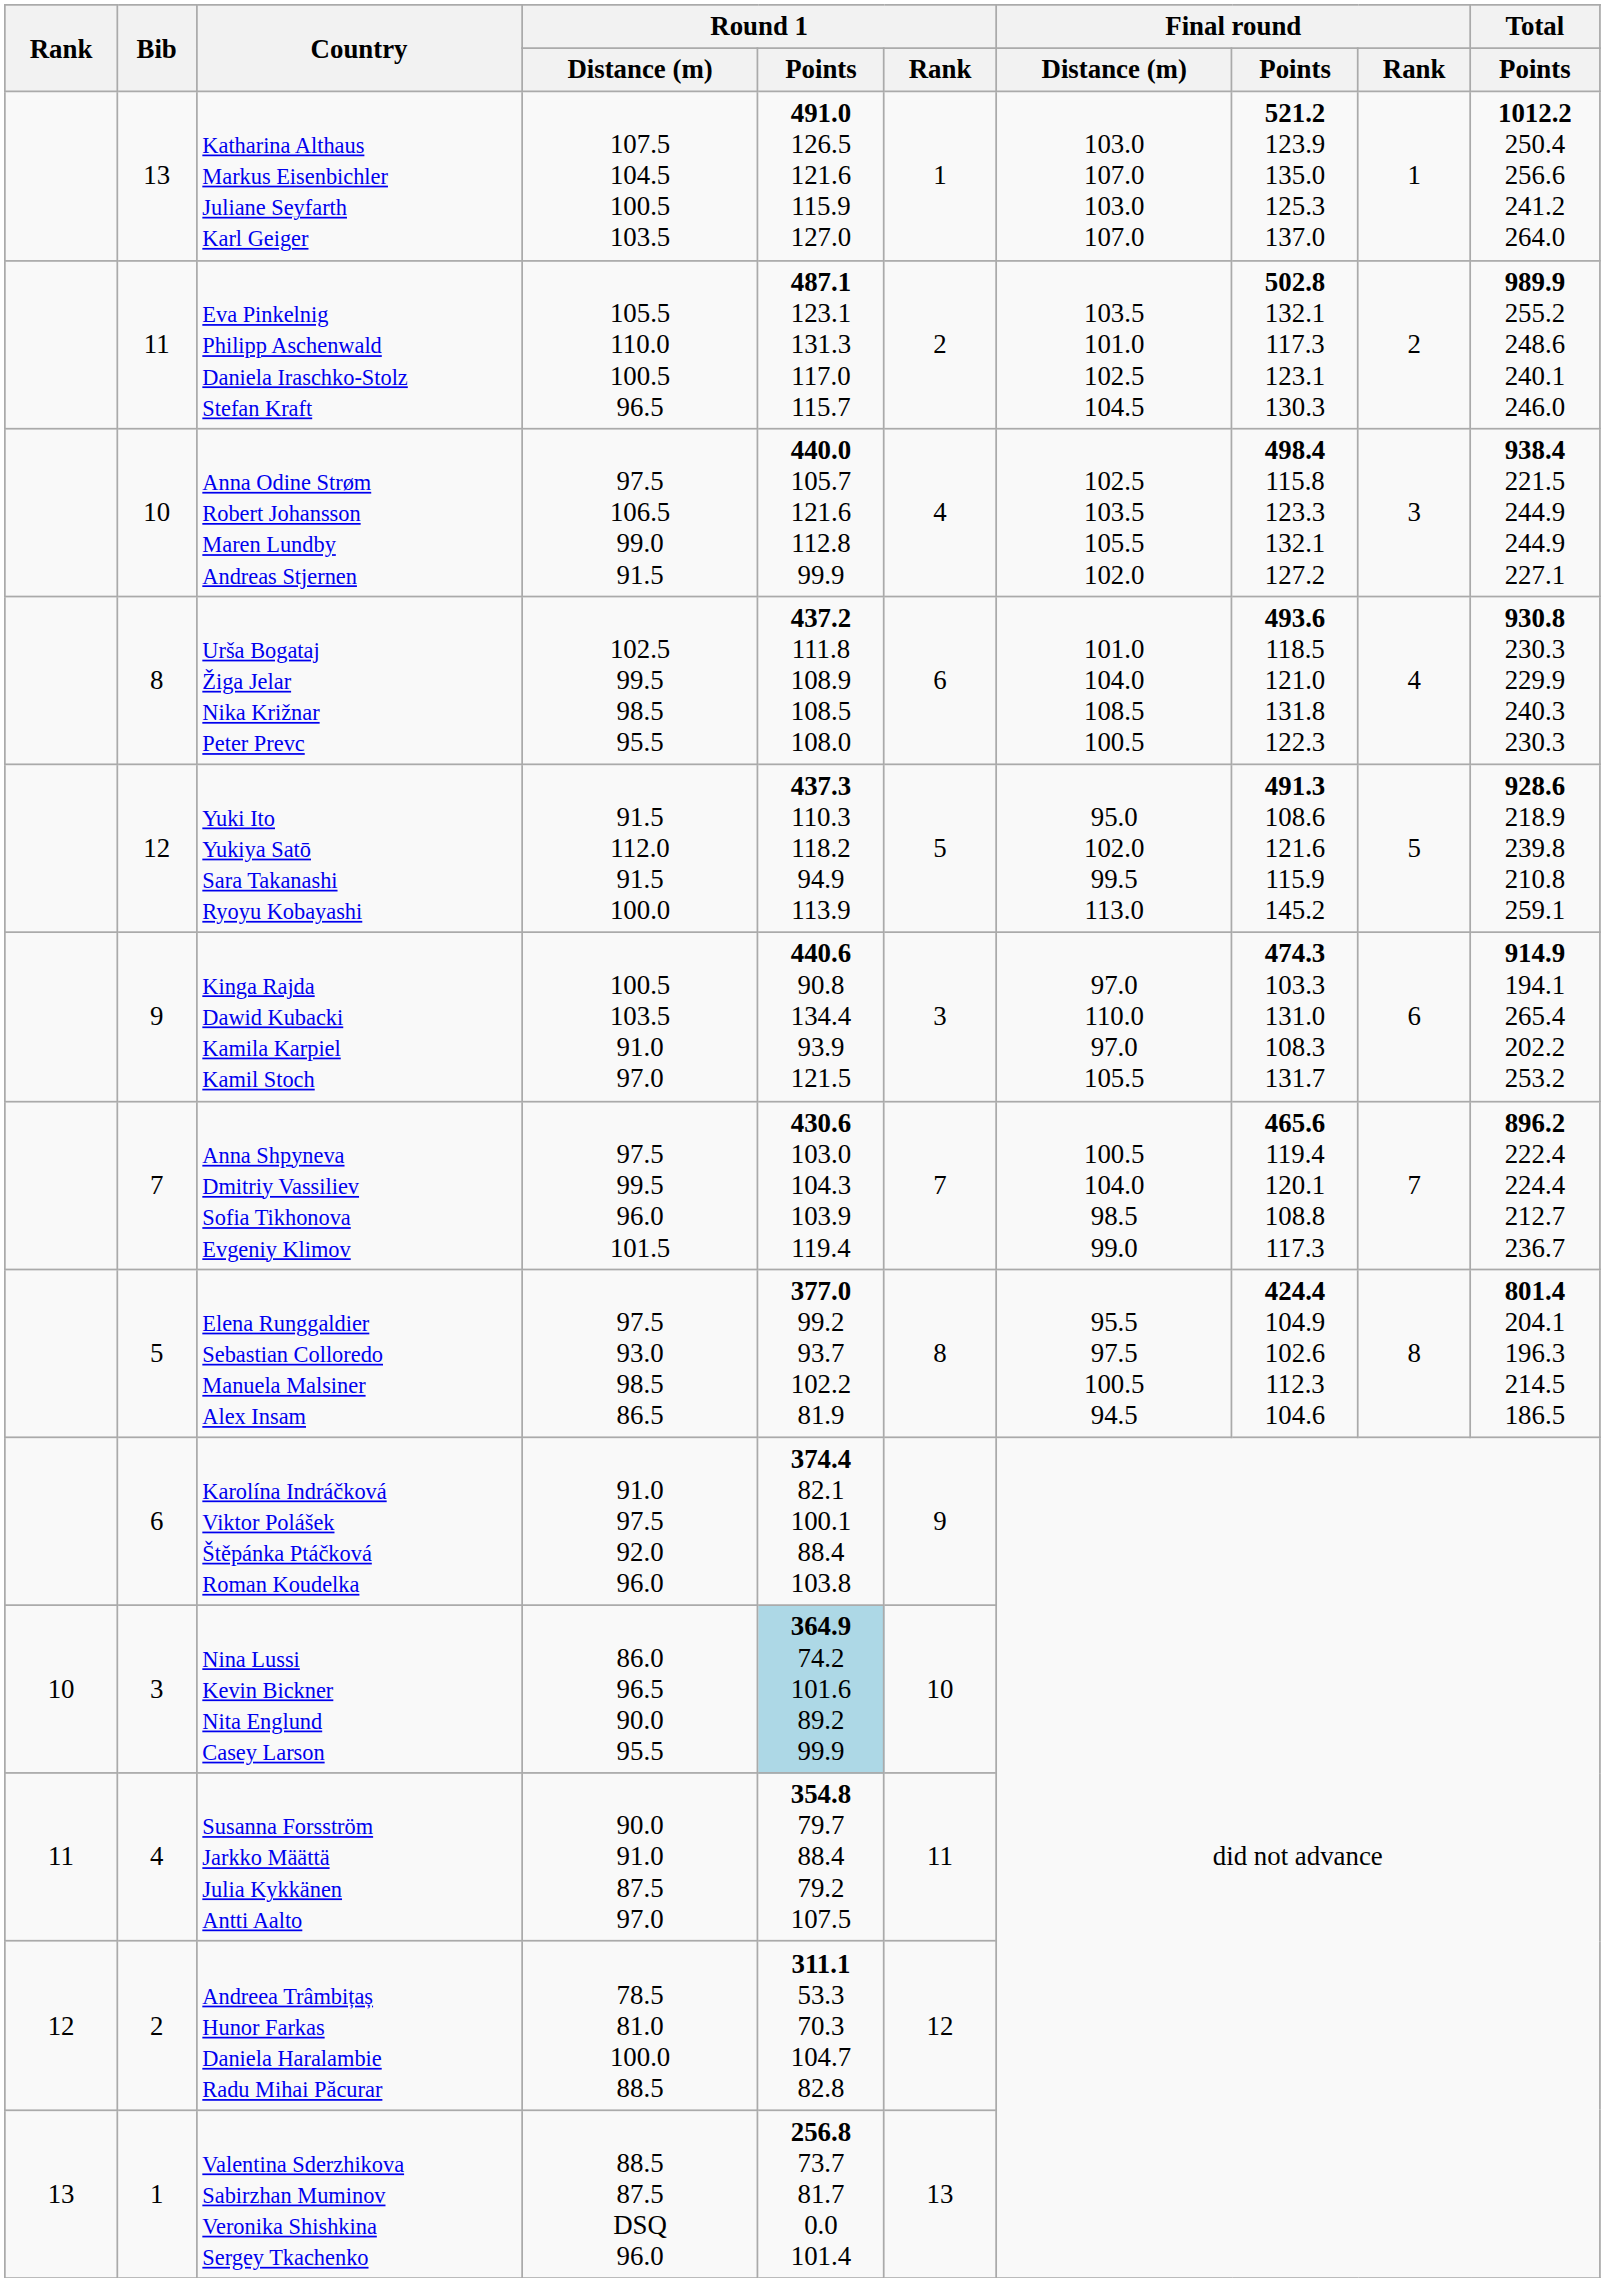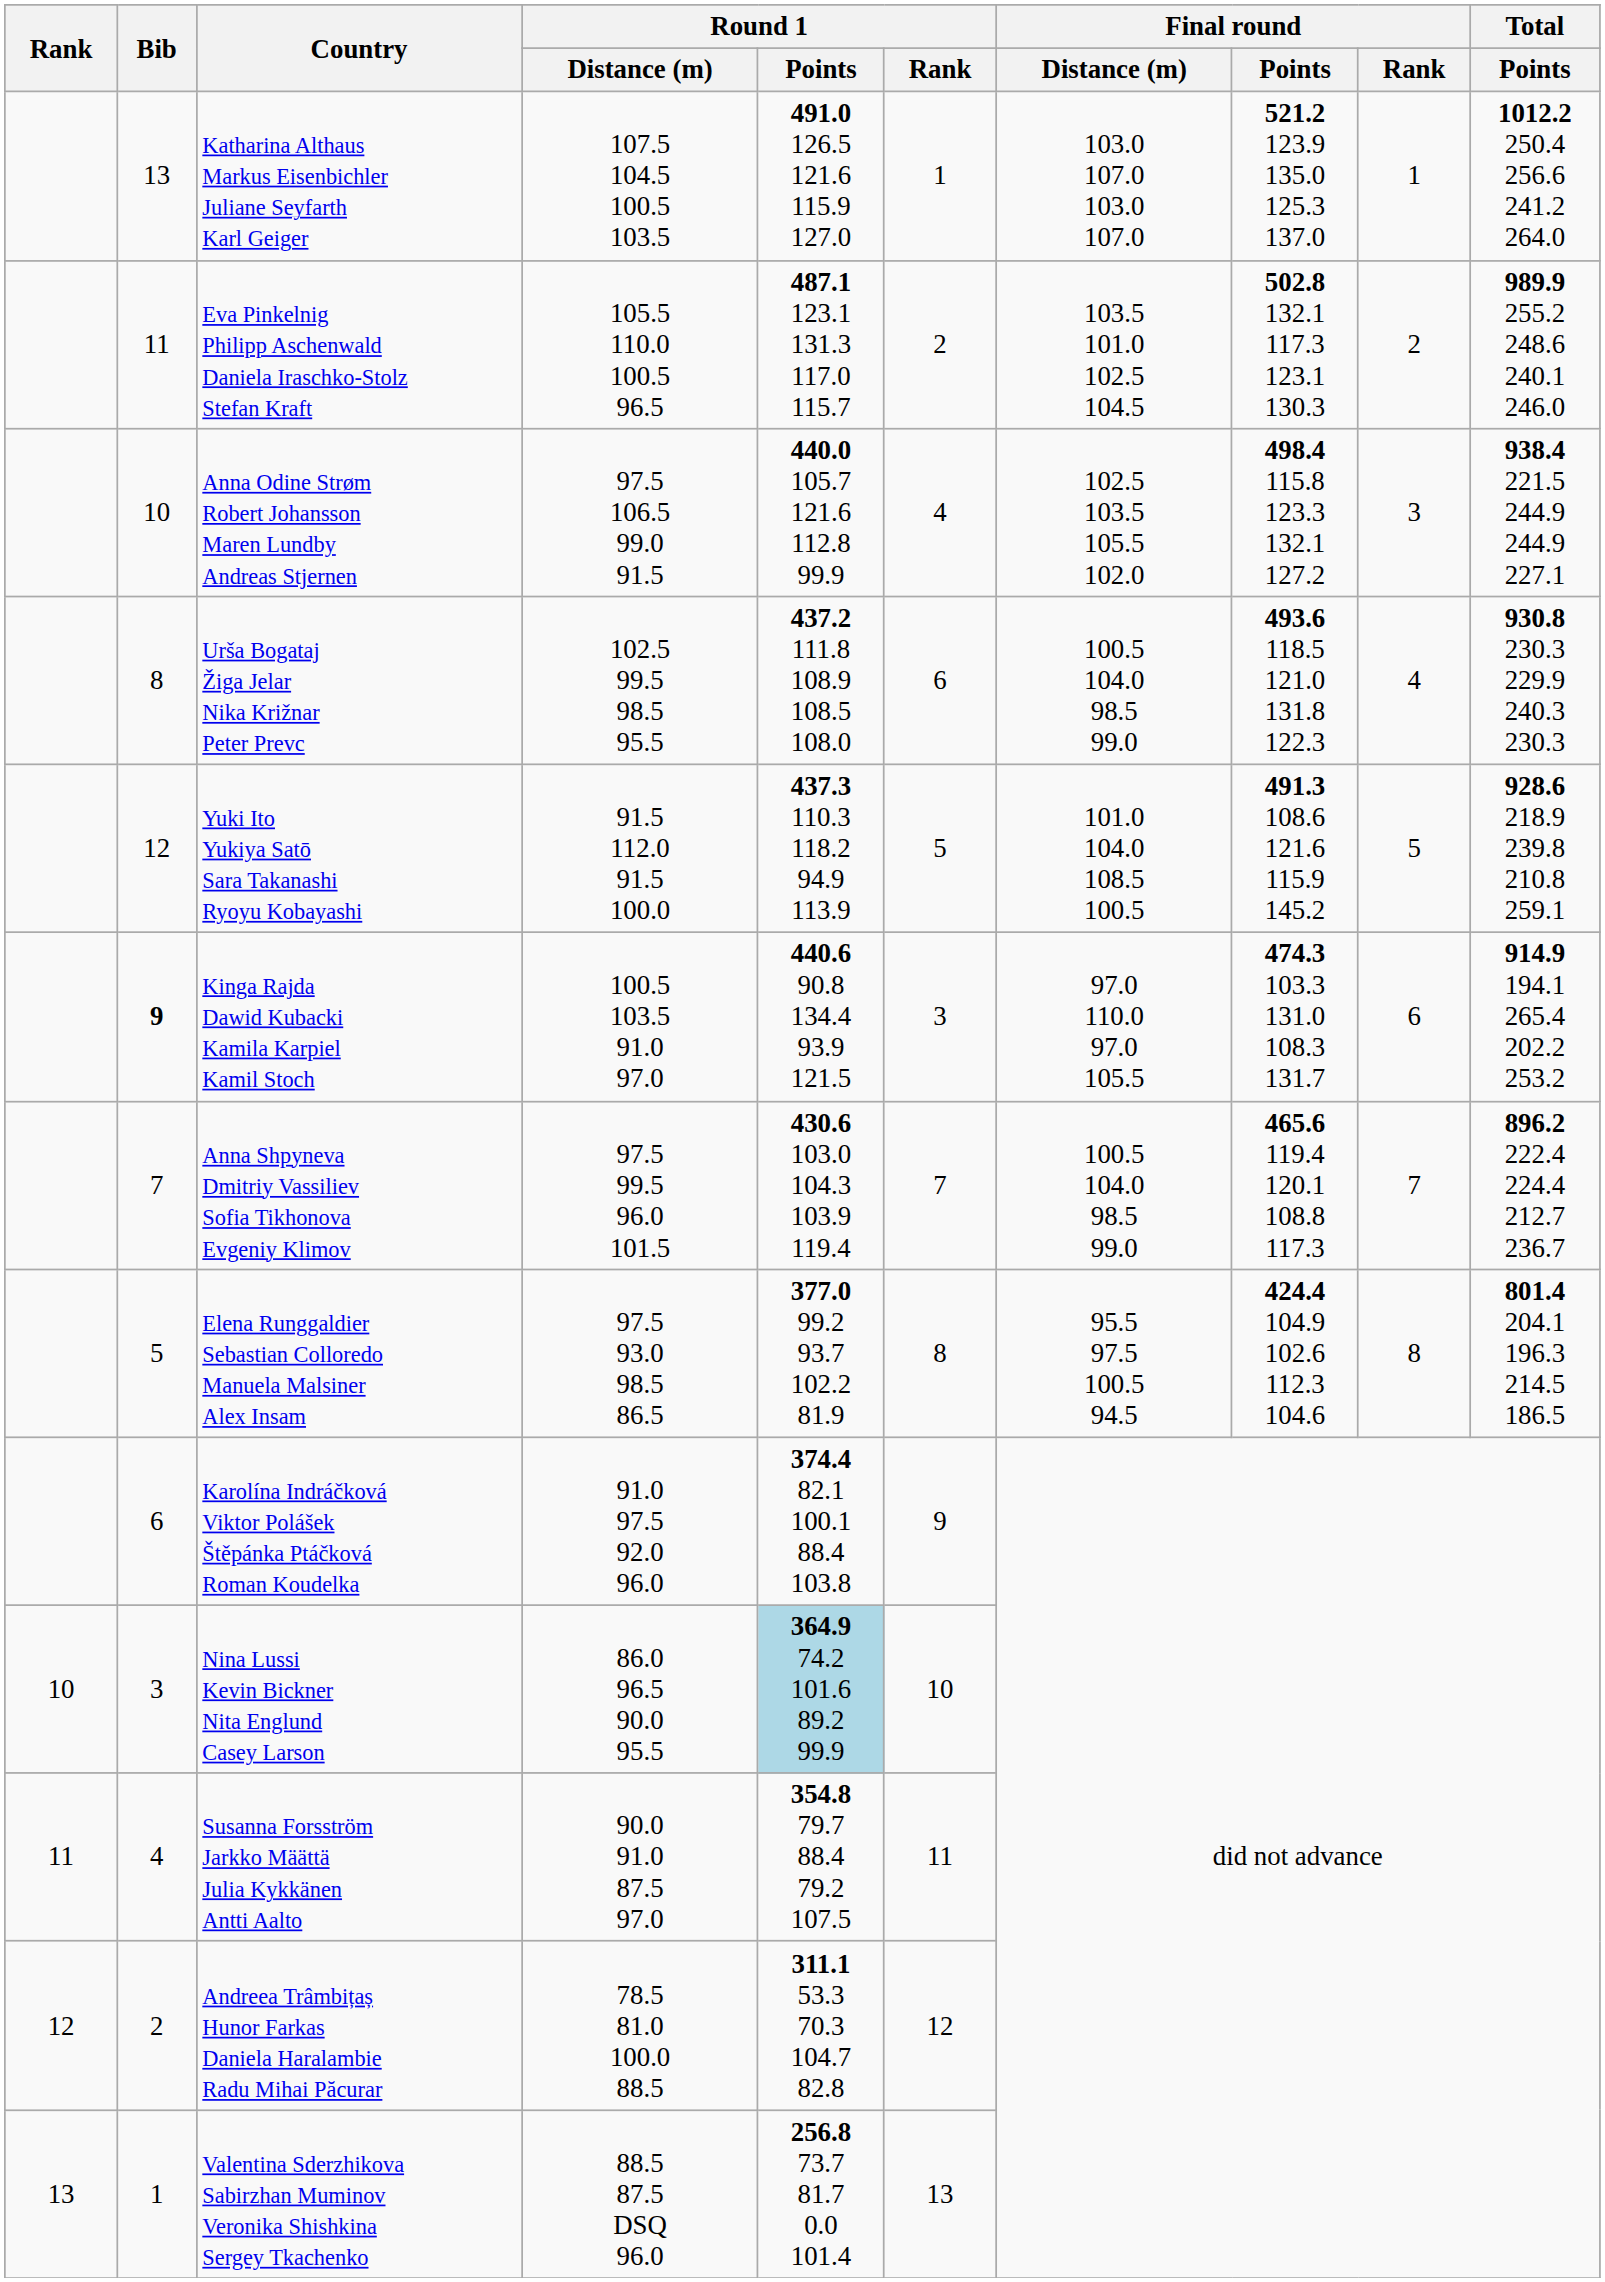Urša Bogataj Žiga Jelar Nika Križnar Peter Prevc | Final round / Distance (m): 101.0 104.0 108.5 100.5 -> 100.5 104.0 98.5 99.0
Yuki Ito Yukiya Satō Sara Takanashi Ryoyu Kobayashi | Final round / Distance (m): 95.0 102.0 99.5 113.0 -> 101.0 104.0 108.5 100.5
Kinga Rajda Dawid Kubacki Kamila Karpiel Kamil Stoch | Bib: normal -> bold
